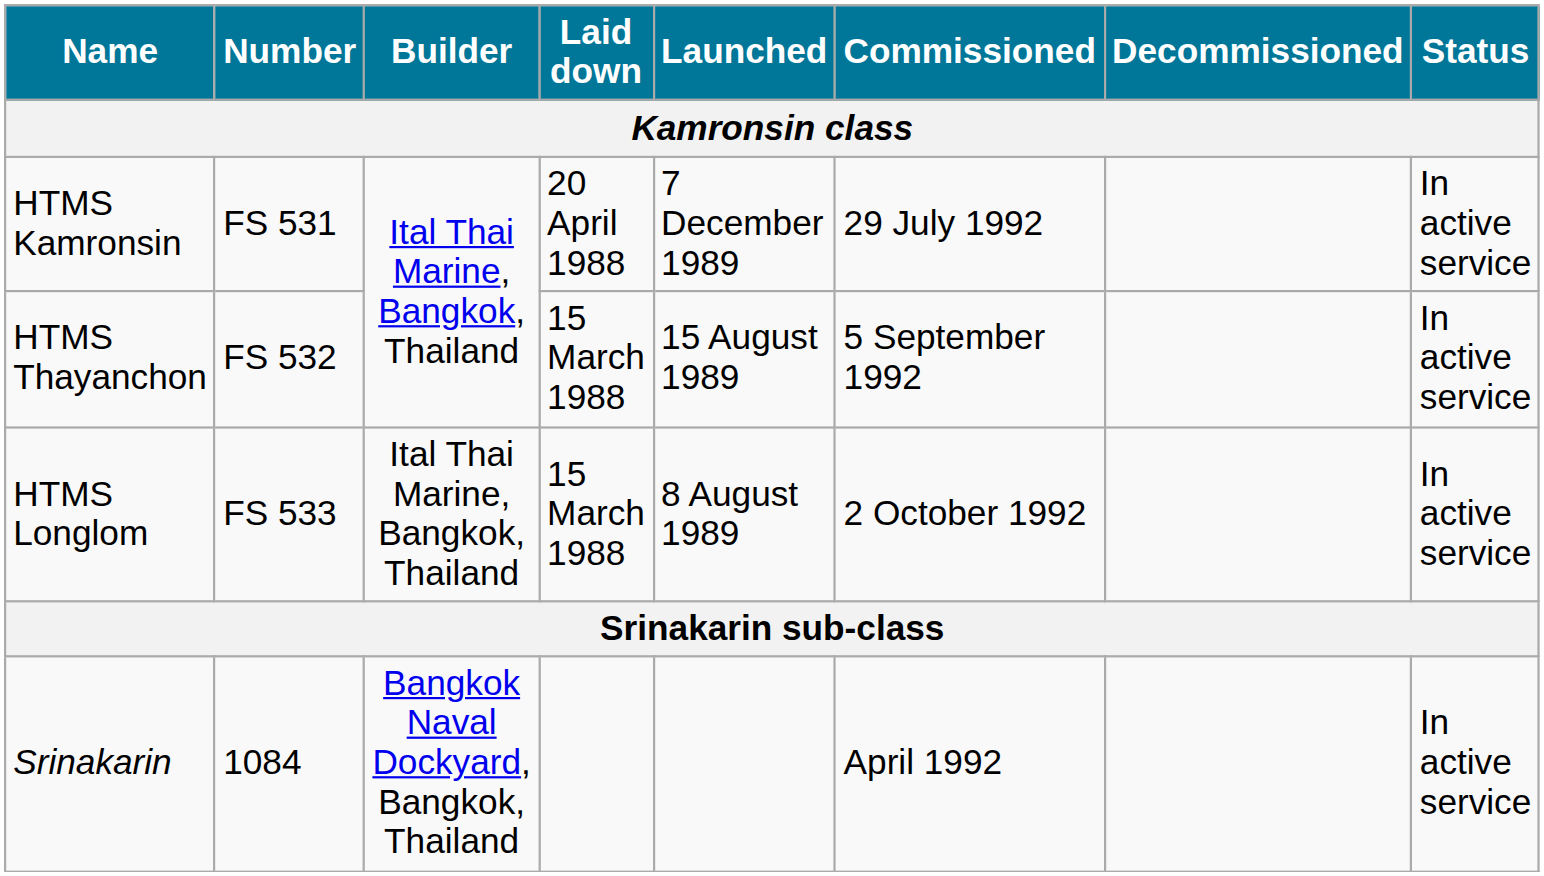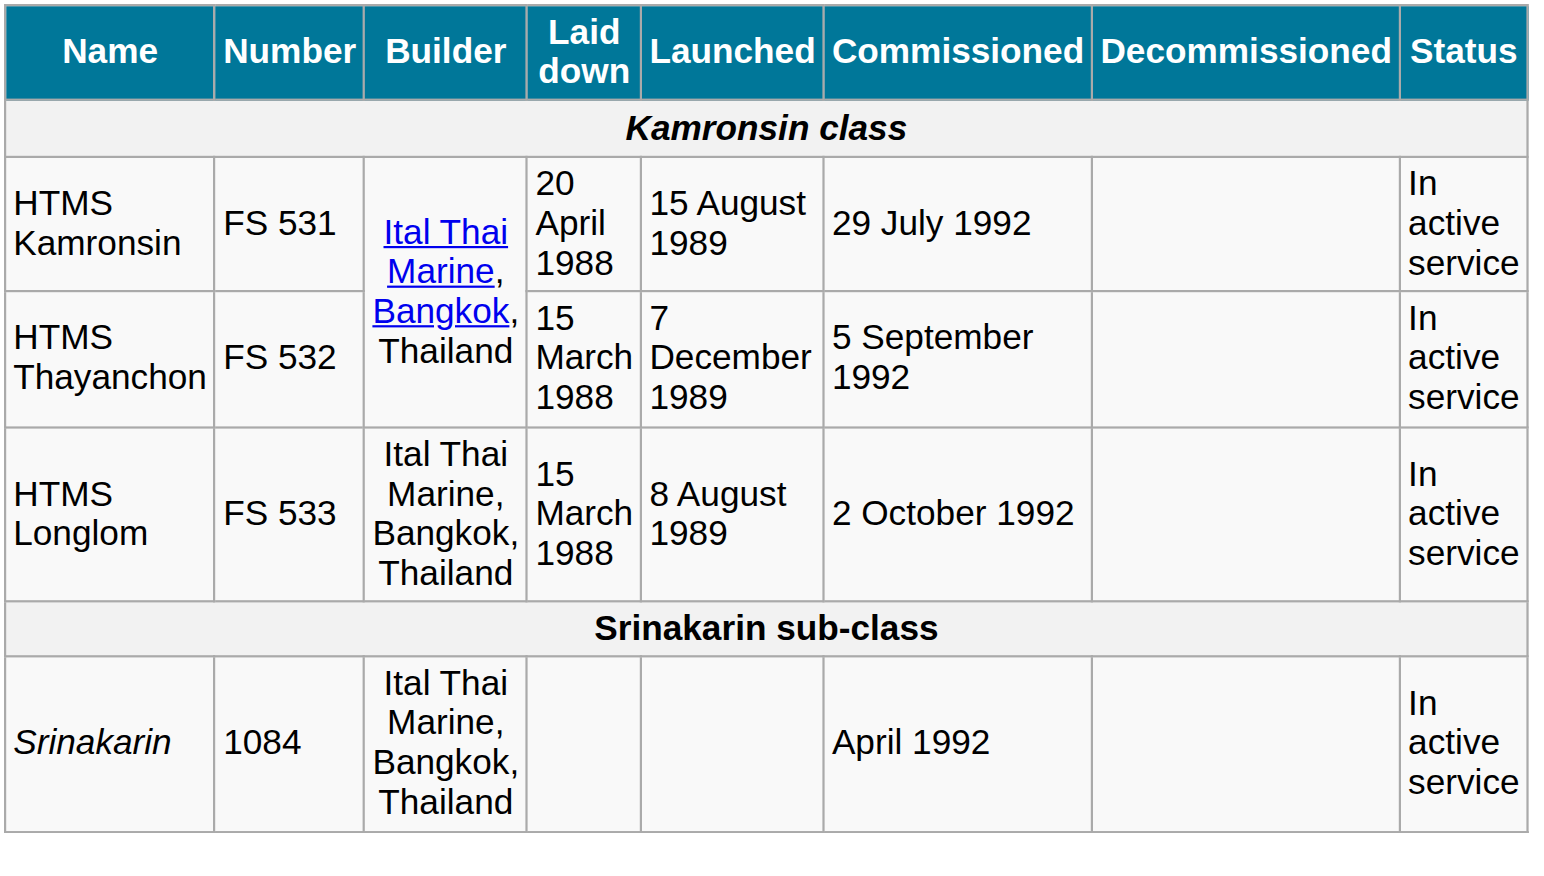HTMS Kamronsin | Launched: 7 December 1989 -> 15 August 1989
HTMS Thayanchon | Launched: 15 August 1989 -> 7 December 1989
Srinakarin | Builder: Bangkok Naval Dockyard, Bangkok, Thailand -> Ital Thai Marine, Bangkok, Thailand
